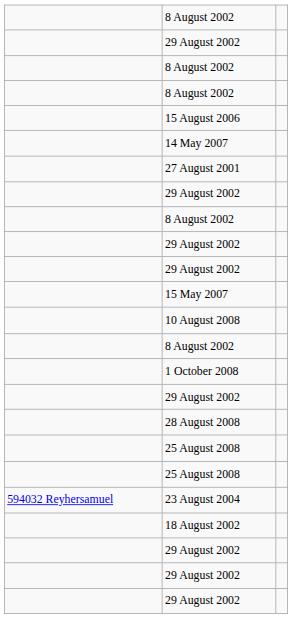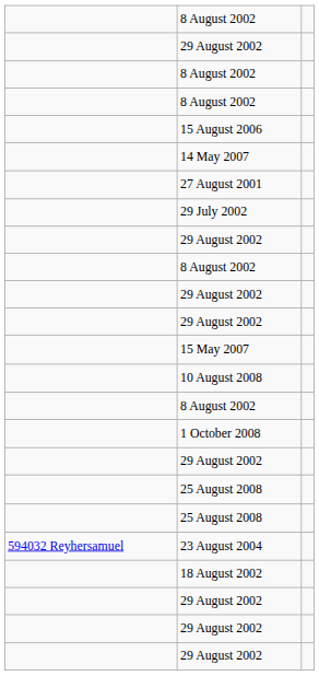+ row: 29 July 2002
- row: 28 August 2008
